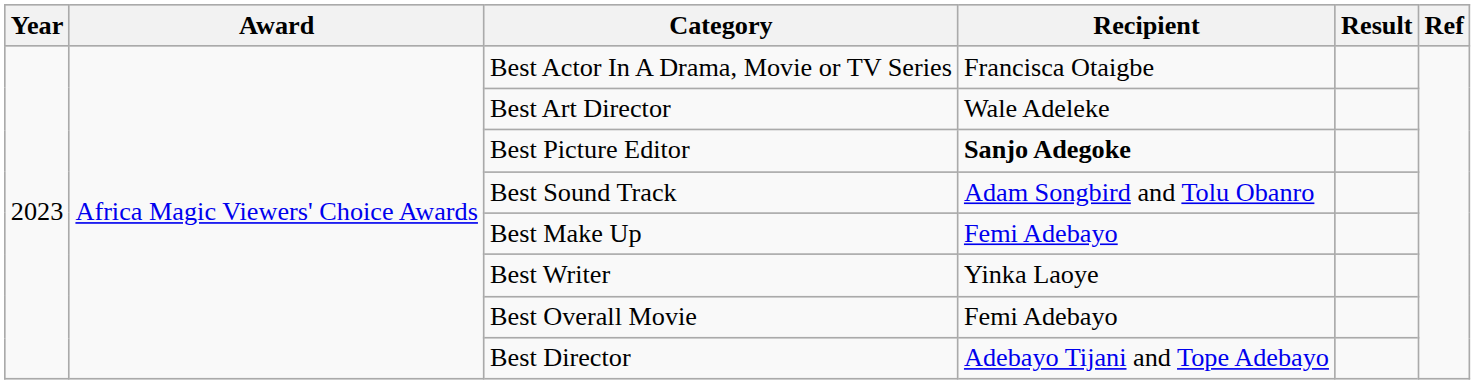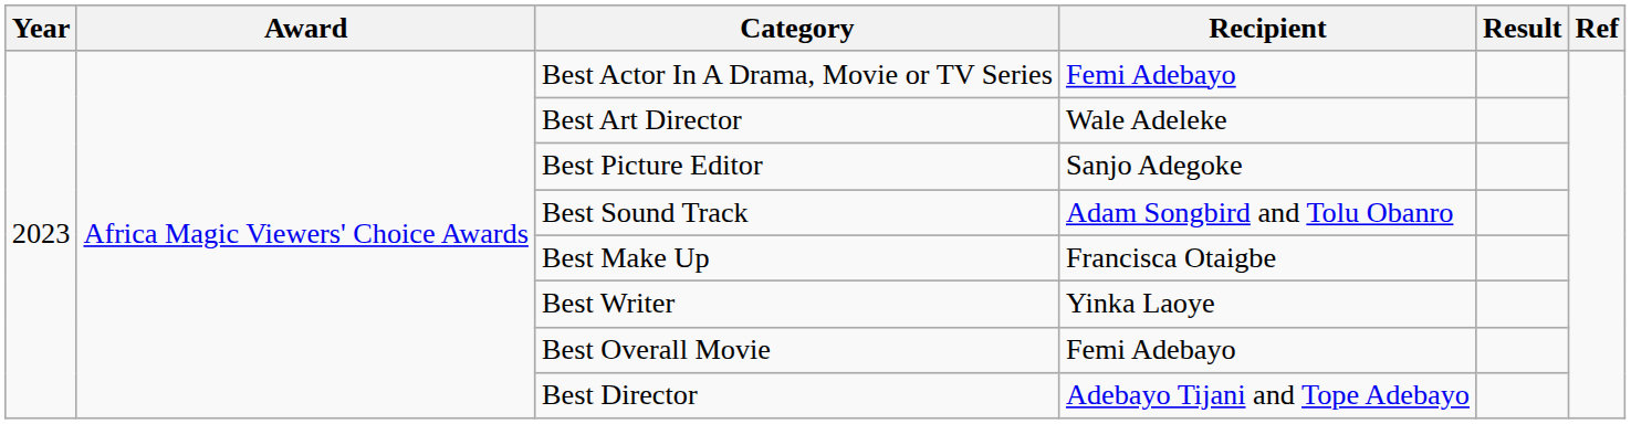Best Actor In A Drama, Movie or TV Series | Recipient: Francisca Otaigbe -> Femi Adebayo
Best Picture Editor | Recipient: bold -> normal
Best Make Up | Recipient: Femi Adebayo -> Francisca Otaigbe
